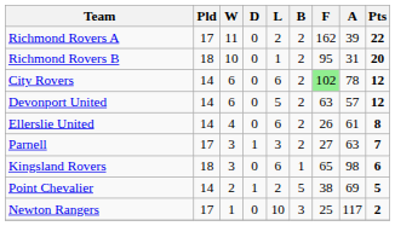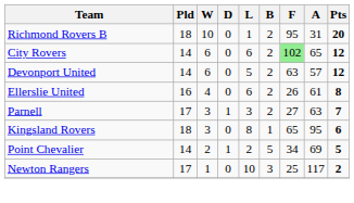- row: Richmond Rovers A | 17 | 11 | 0 | 2 | 2 | 162 | 39 | 22
City Rovers | A: 78 -> 65
Ellerslie United | Pld: 14 -> 16
Kingsland Rovers | L: 6 -> 8
Kingsland Rovers | A: 98 -> 95
Point Chevalier | F: 38 -> 34
